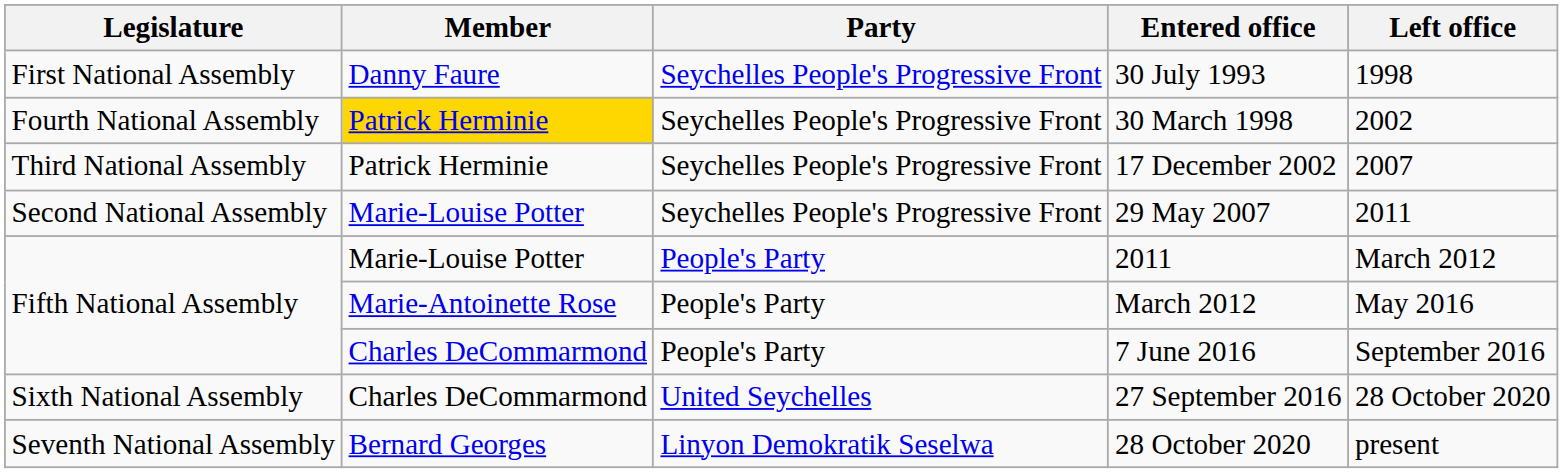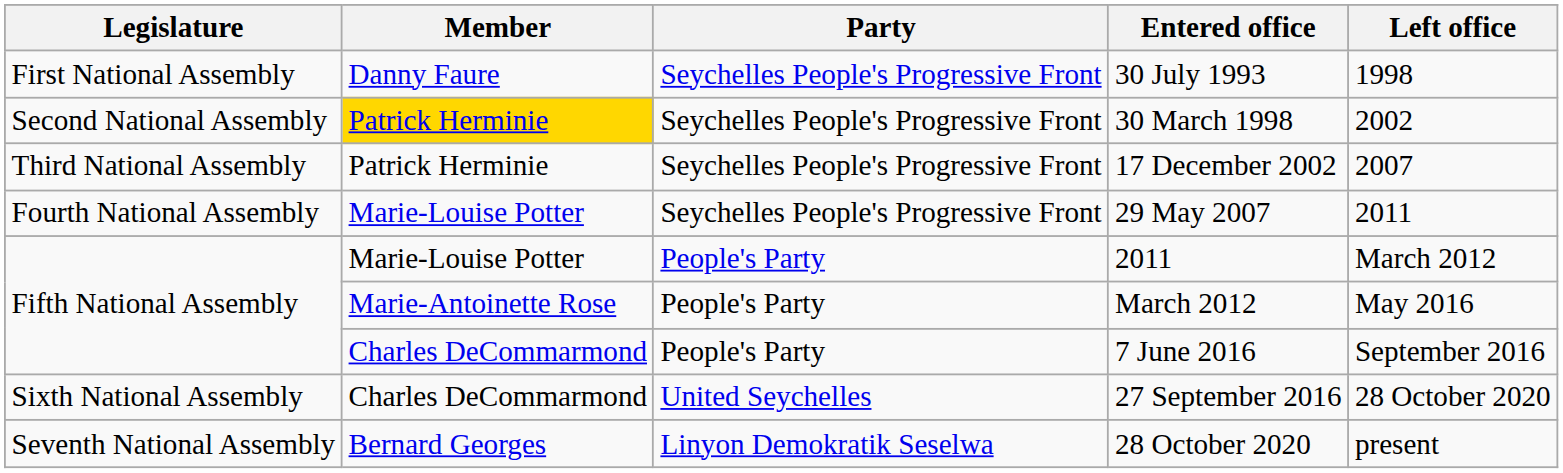30 March 1998 | Legislature: Fourth National Assembly -> Second National Assembly
29 May 2007 | Legislature: Second National Assembly -> Fourth National Assembly
